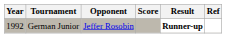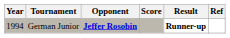German Junior | Year: 1992 -> 1994
German Junior | Opponent: normal -> bold
